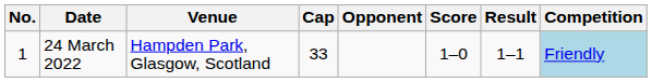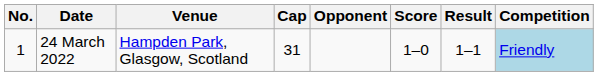24 March 2022 | Cap: 33 -> 31
